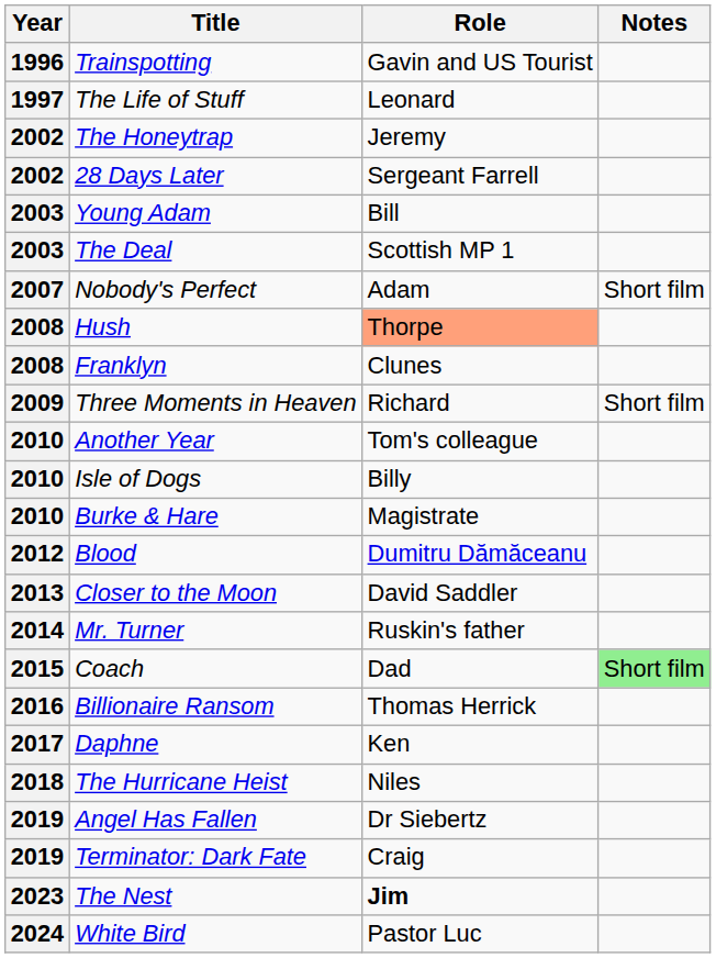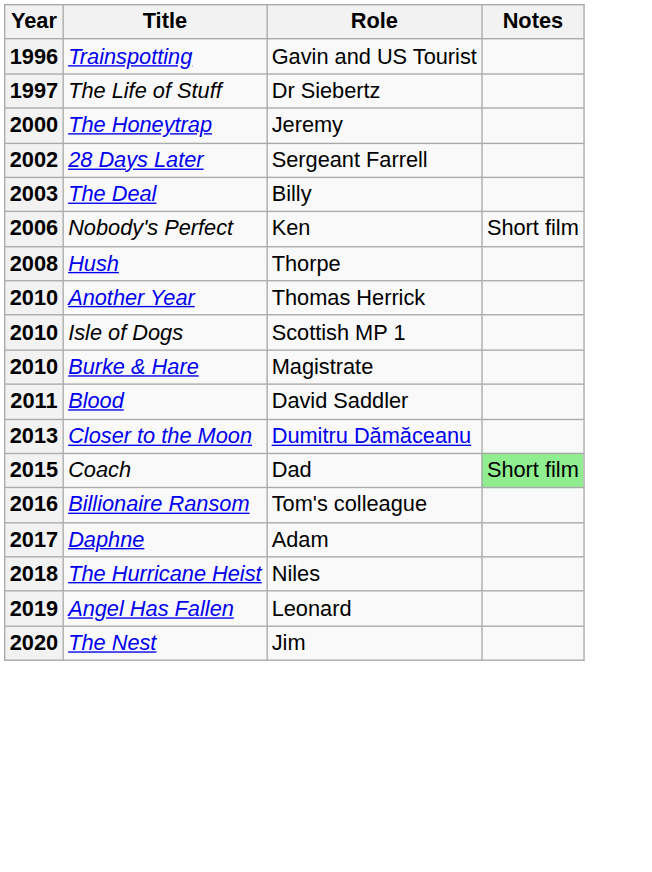The Life of Stuff | Role: Leonard -> Dr Siebertz
The Honeytrap | Year: 2002 -> 2000
- row: 2003 | Young Adam | Bill
The Deal | Role: Scottish MP 1 -> Billy
Nobody's Perfect | Year: 2007 -> 2006
Nobody's Perfect | Role: Adam -> Ken
Hush | Role: lightsalmon background -> no background
- row: 2008 | Franklyn | Clunes
- row: 2009 | Three Moments in Heaven | Richard | Short film
Another Year | Role: Tom's colleague -> Thomas Herrick
Isle of Dogs | Role: Billy -> Scottish MP 1
Blood | Year: 2012 -> 2011
Blood | Role: Dumitru Dămăceanu -> David Saddler
Closer to the Moon | Role: David Saddler -> Dumitru Dămăceanu
- row: 2014 | Mr. Turner | Ruskin's father
Billionaire Ransom | Role: Thomas Herrick -> Tom's colleague
Daphne | Role: Ken -> Adam
Angel Has Fallen | Role: Dr Siebertz -> Leonard
- row: 2019 | Terminator: Dark Fate | Craig
The Nest | Year: 2023 -> 2020
The Nest | Role: bold -> normal
- row: 2024 | White Bird | Pastor Luc
